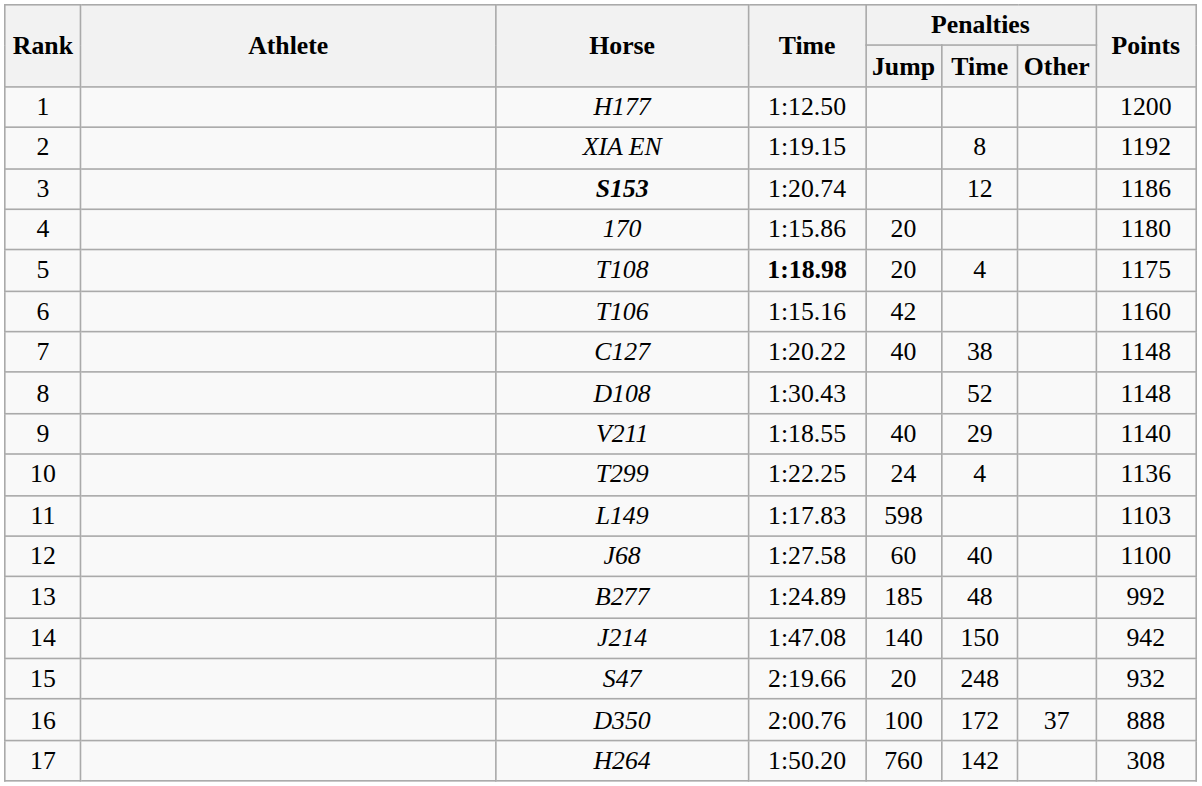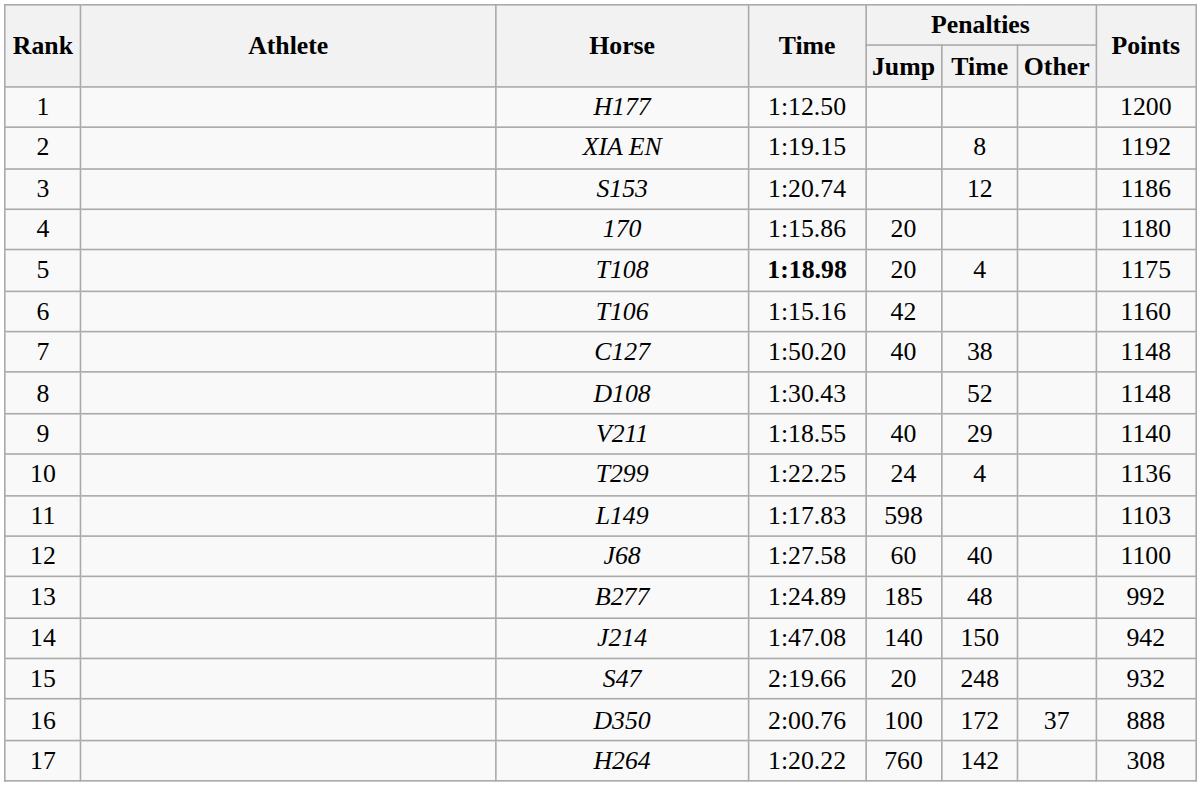3 | Horse: bold -> normal
7 | Time: 1:20.22 -> 1:50.20
17 | Time: 1:50.20 -> 1:20.22
